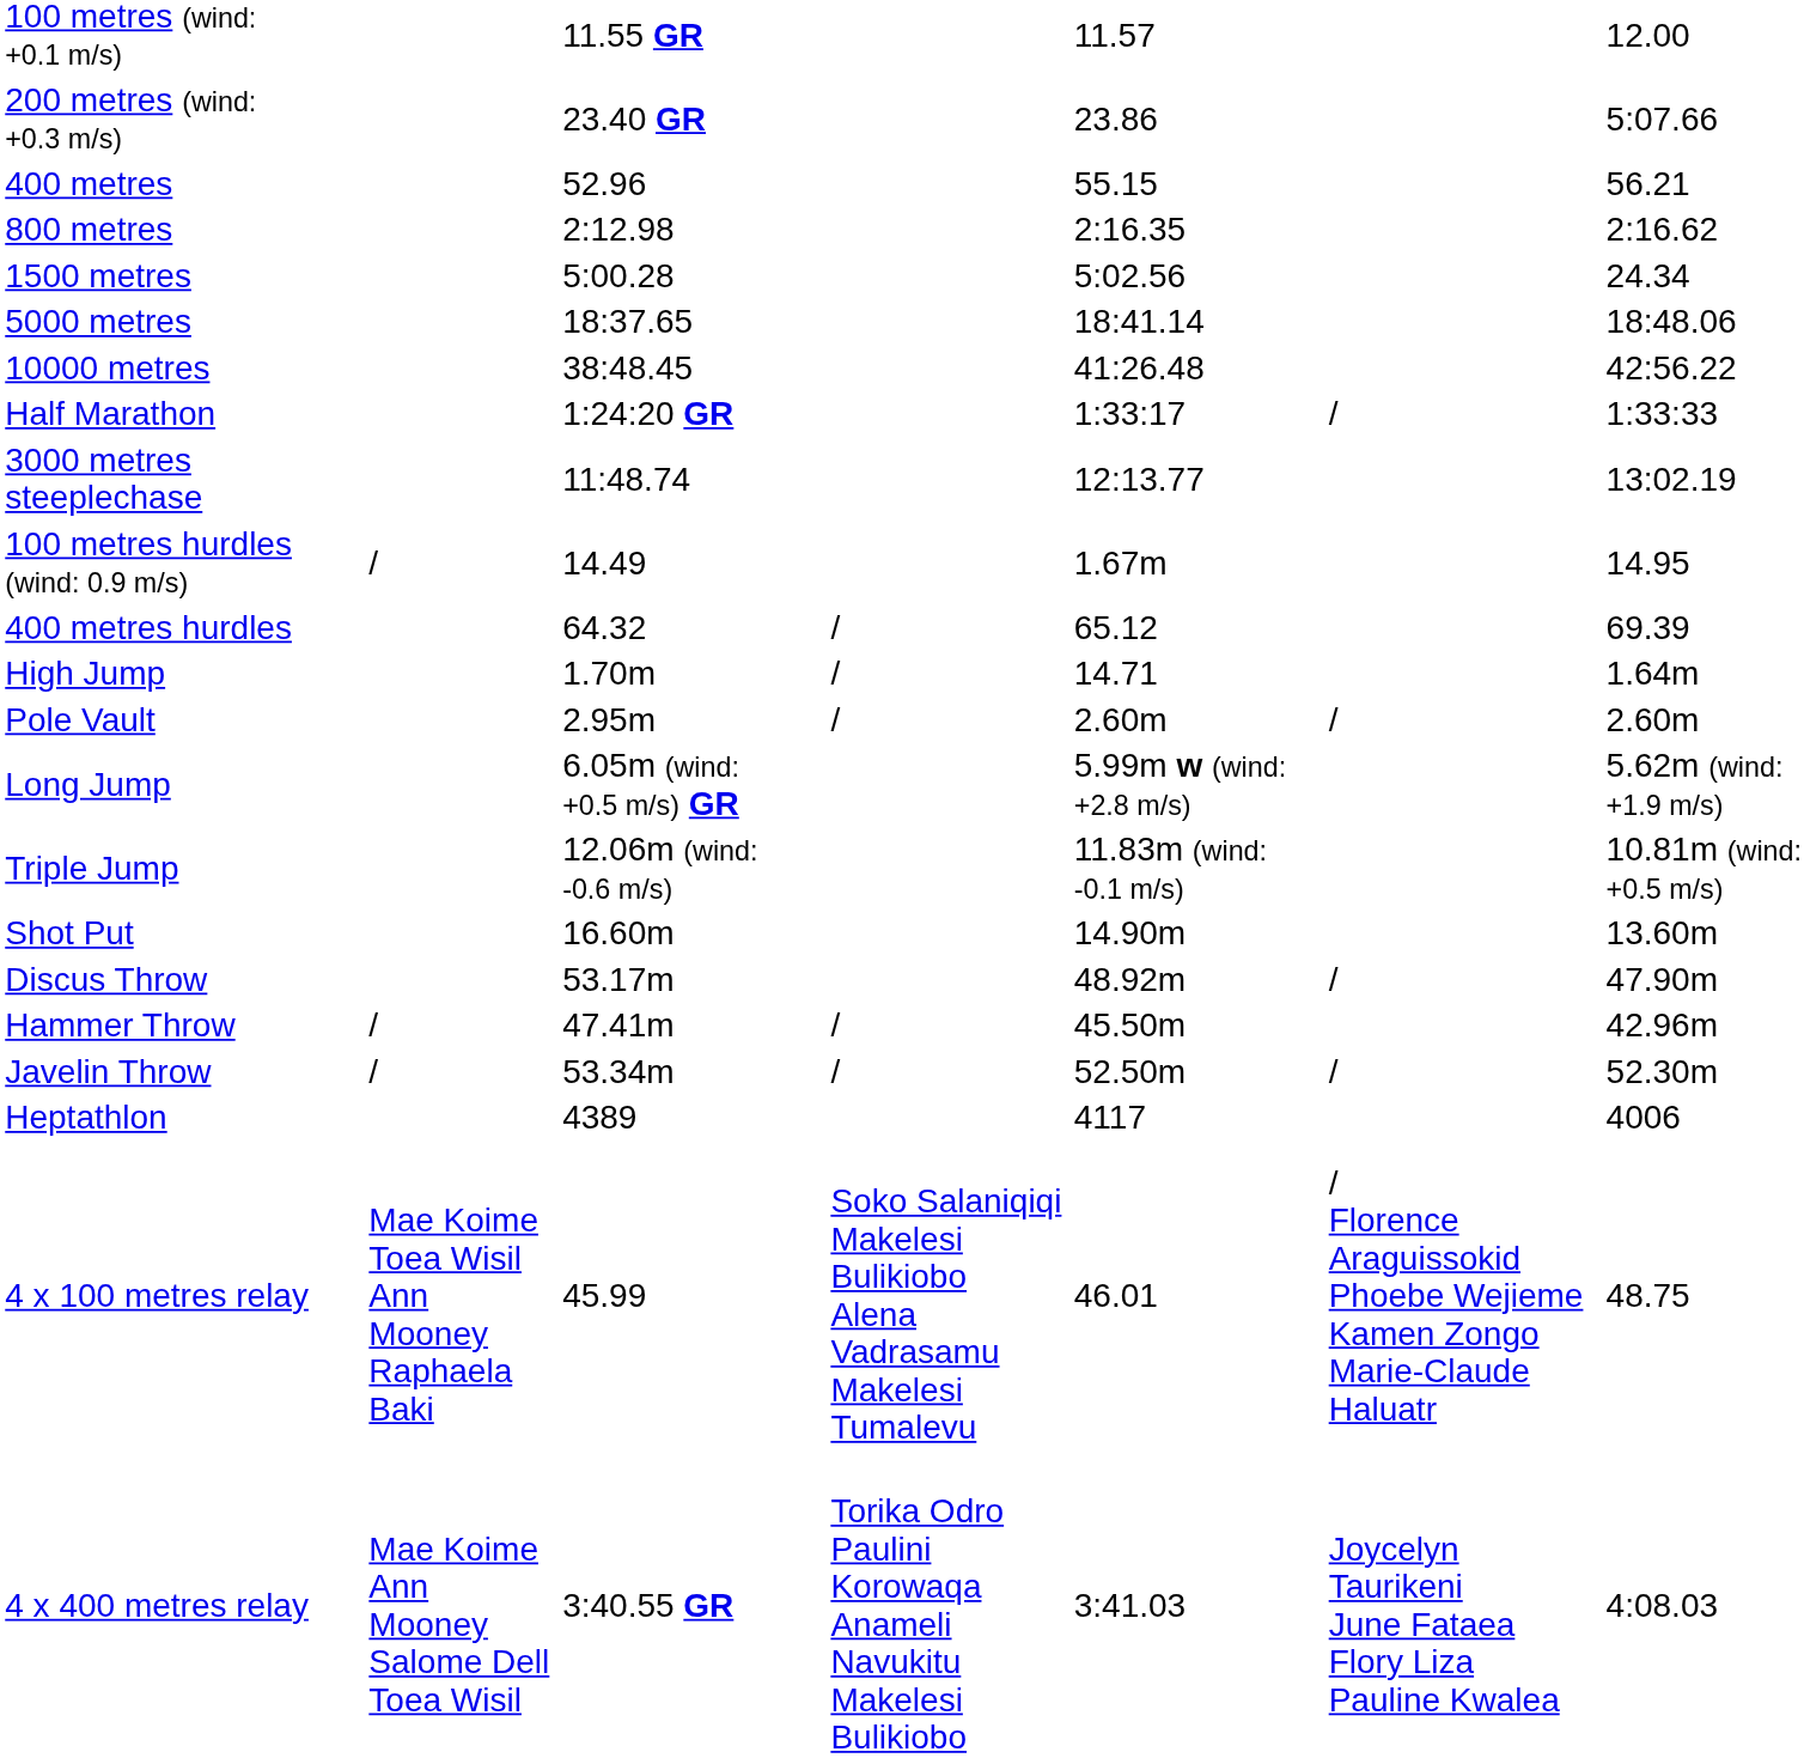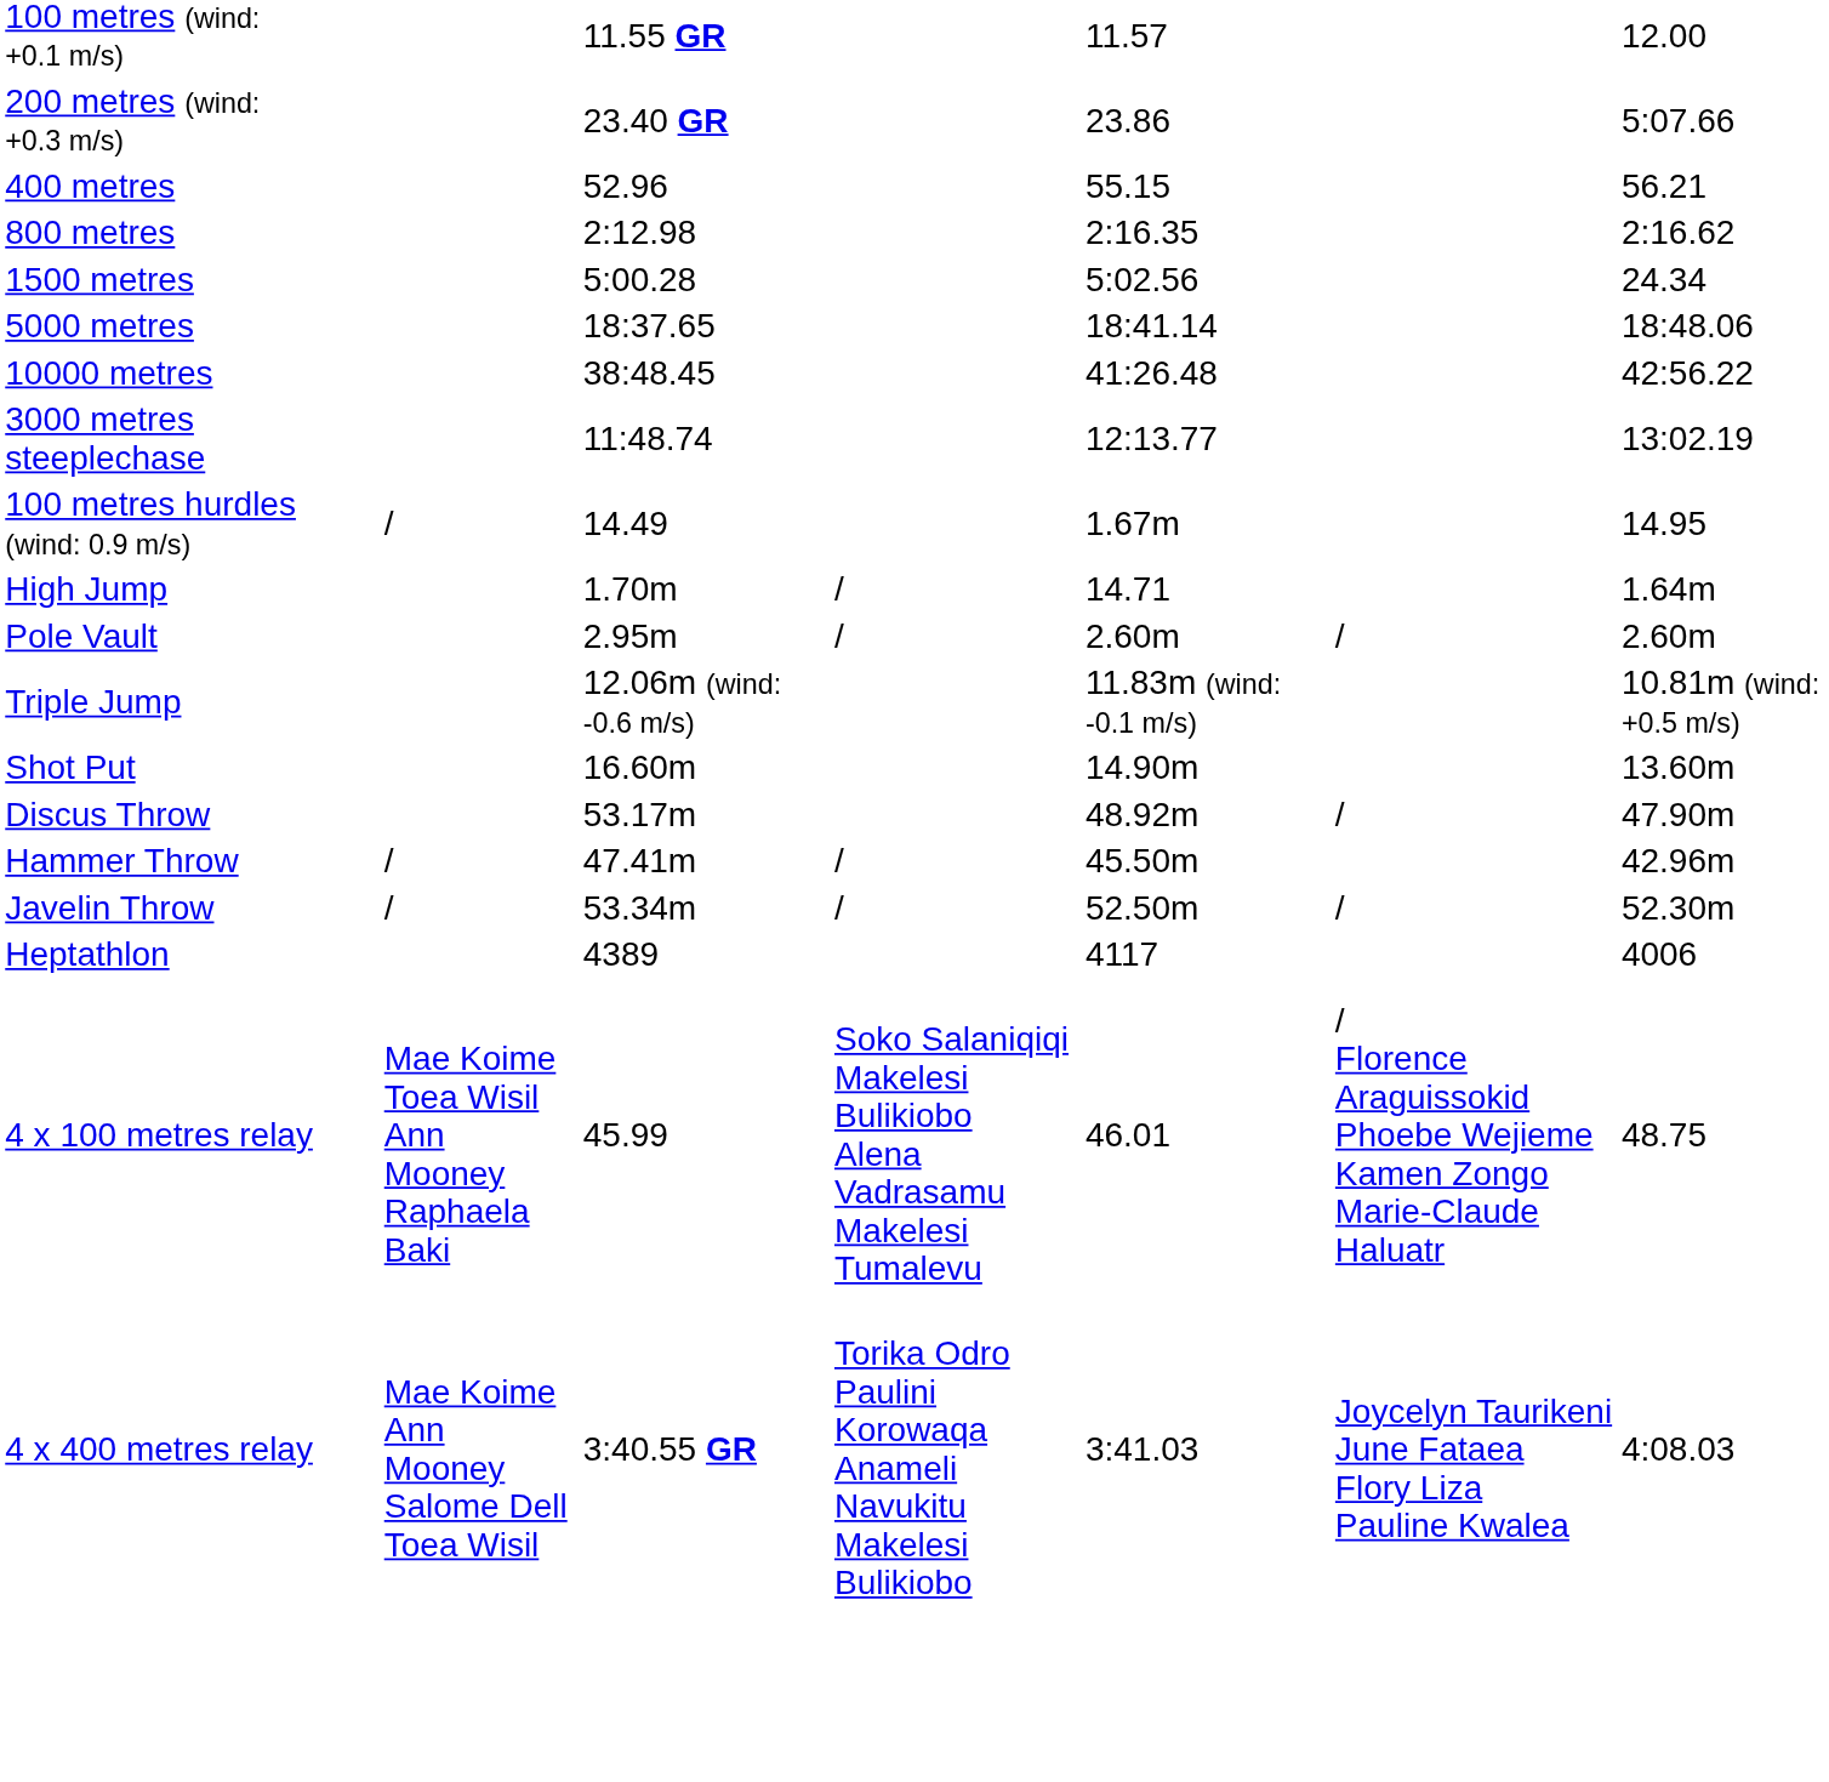- row: Half Marathon | 1:24:20 GR | 1:33:17 | / | 1:33:33
- row: 400 metres hurdles | 64.32 | / | 65.12 | 69.39
- row: Long Jump | 6.05m (wind: +0.5 m/s) GR | 5.99m w (wind: +2.8 m/s) | 5.62m (wind: +1.9 m/s)
